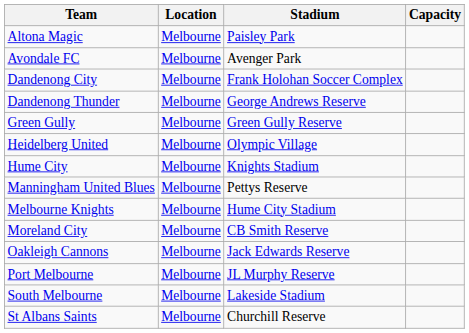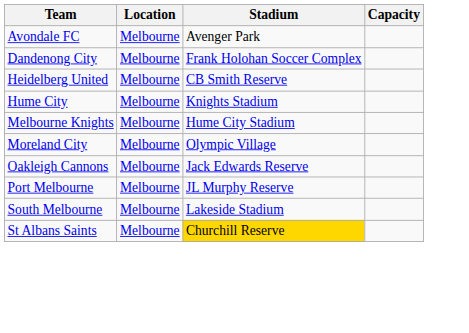- row: Altona Magic | Melbourne | Paisley Park
- row: Dandenong Thunder | Melbourne | George Andrews Reserve
- row: Green Gully | Melbourne | Green Gully Reserve
Heidelberg United | Stadium: Olympic Village -> CB Smith Reserve
- row: Manningham United Blues | Melbourne | Pettys Reserve
Moreland City | Stadium: CB Smith Reserve -> Olympic Village
St Albans Saints | Stadium: no background -> gold background
